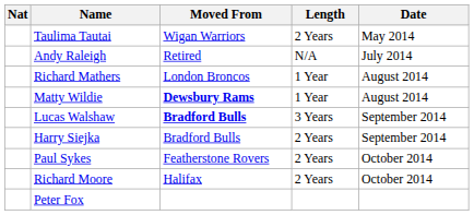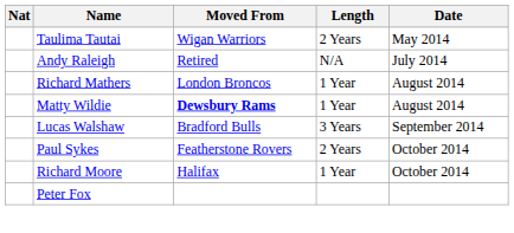Lucas Walshaw | Moved From: bold -> normal
- row: Harry Siejka | Bradford Bulls | 2 Years | September 2014
Richard Moore | Length: 2 Years -> 1 Year
